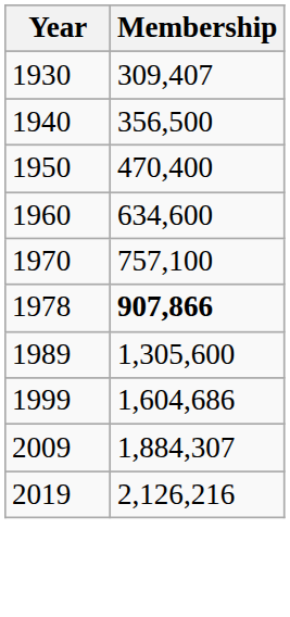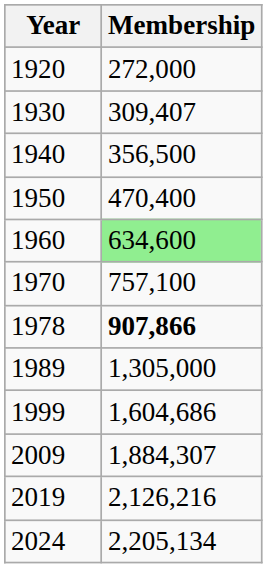+ row: 1920 | 272,000
1960 | Membership: no background -> lightgreen background
1989 | Membership: 1,305,600 -> 1,305,000
+ row: 2024 | 2,205,134
